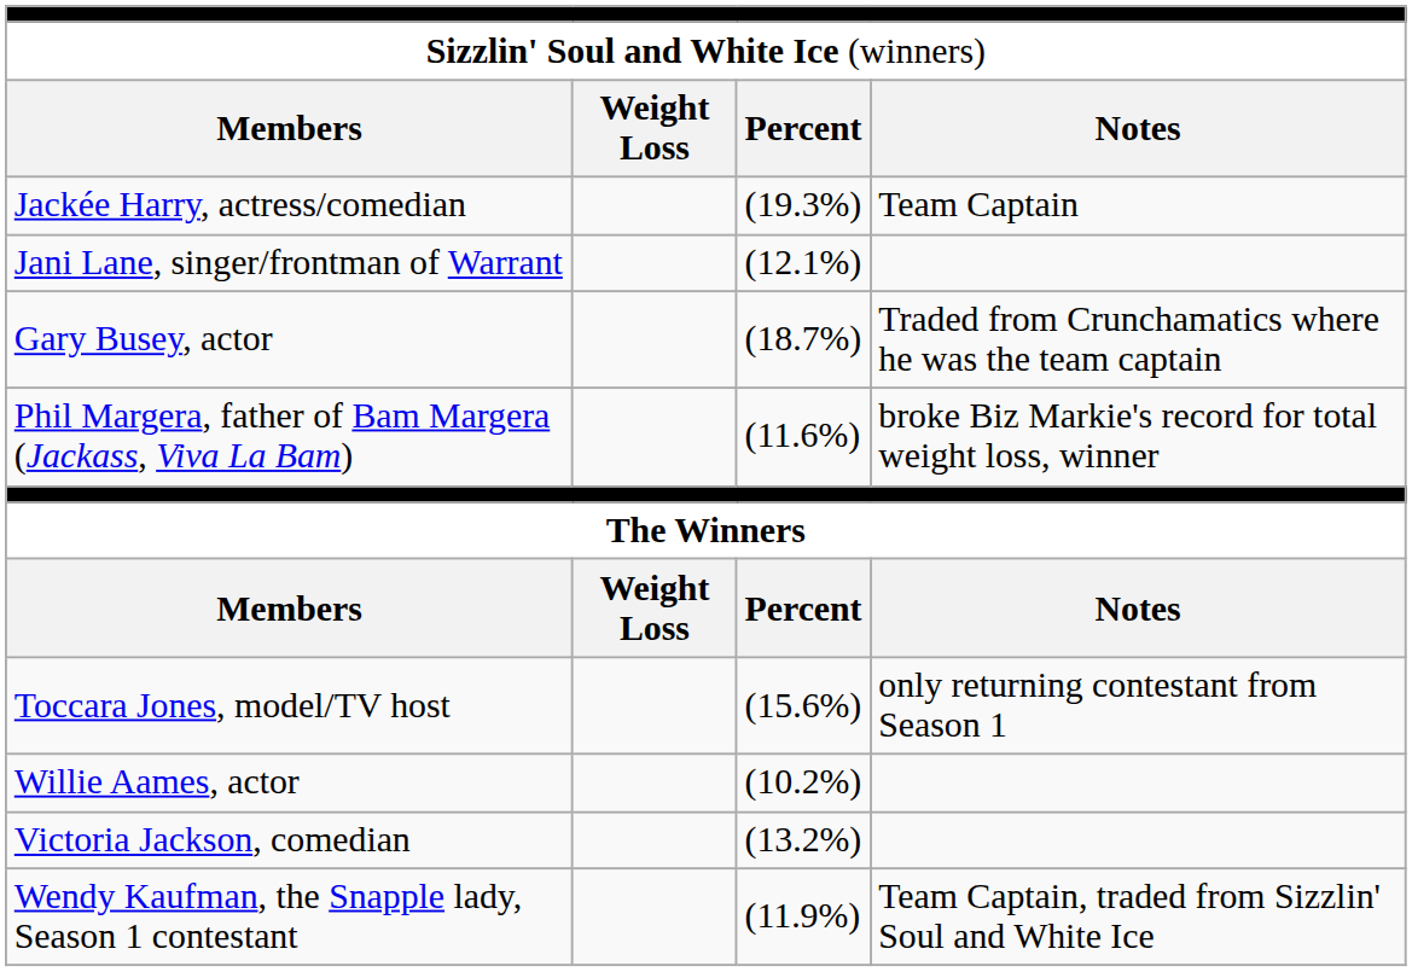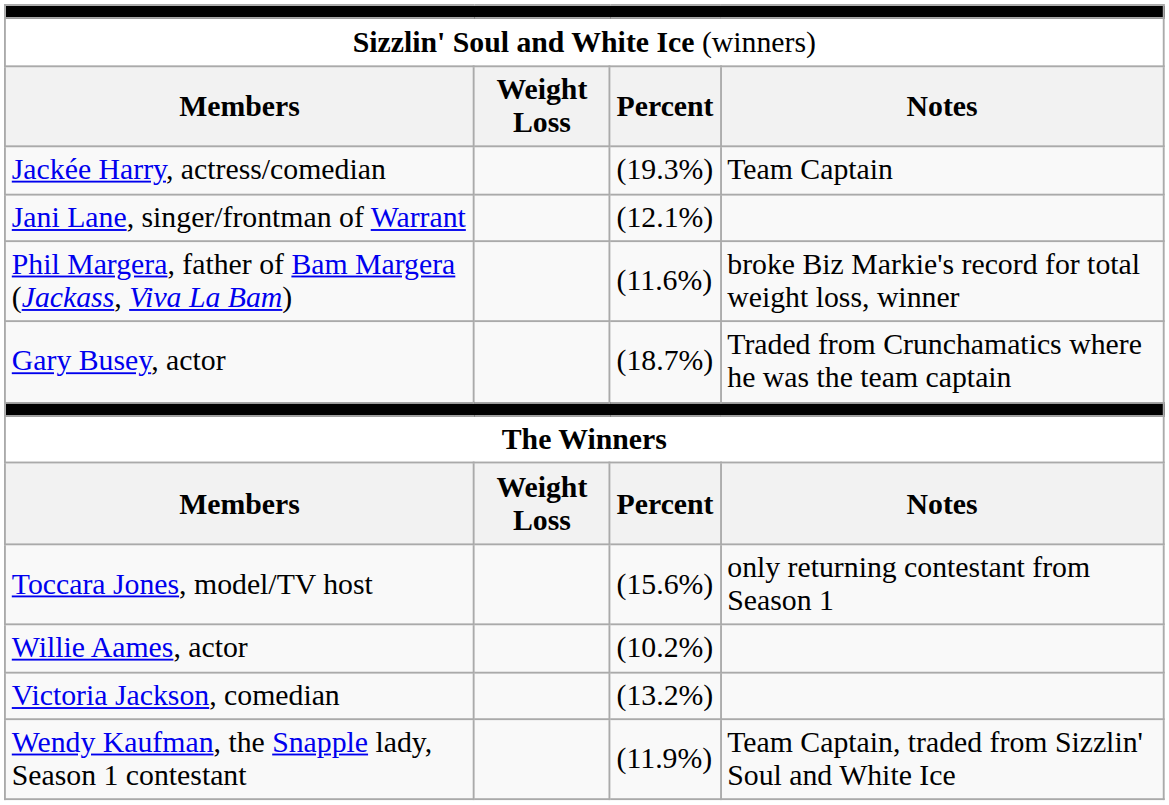rows swapped: Phil Margera, father of Bam Margera (Jackass, Viva La Bam) <-> Gary Busey, actor
